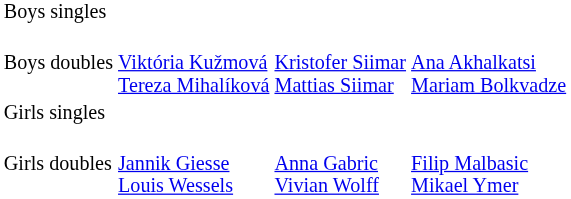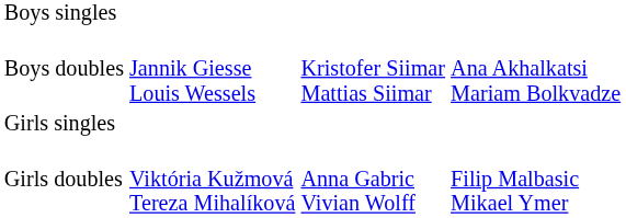Boys doubles | column 2: Viktória Kužmová Tereza Mihalíková -> Jannik Giesse Louis Wessels
Girls doubles | column 2: Jannik Giesse Louis Wessels -> Viktória Kužmová Tereza Mihalíková
